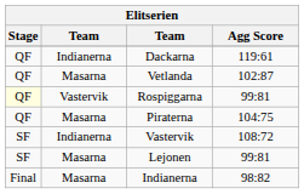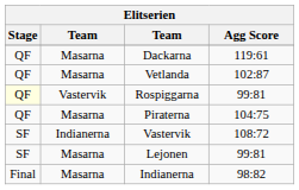Dackarna | column 2: Indianerna -> Masarna
